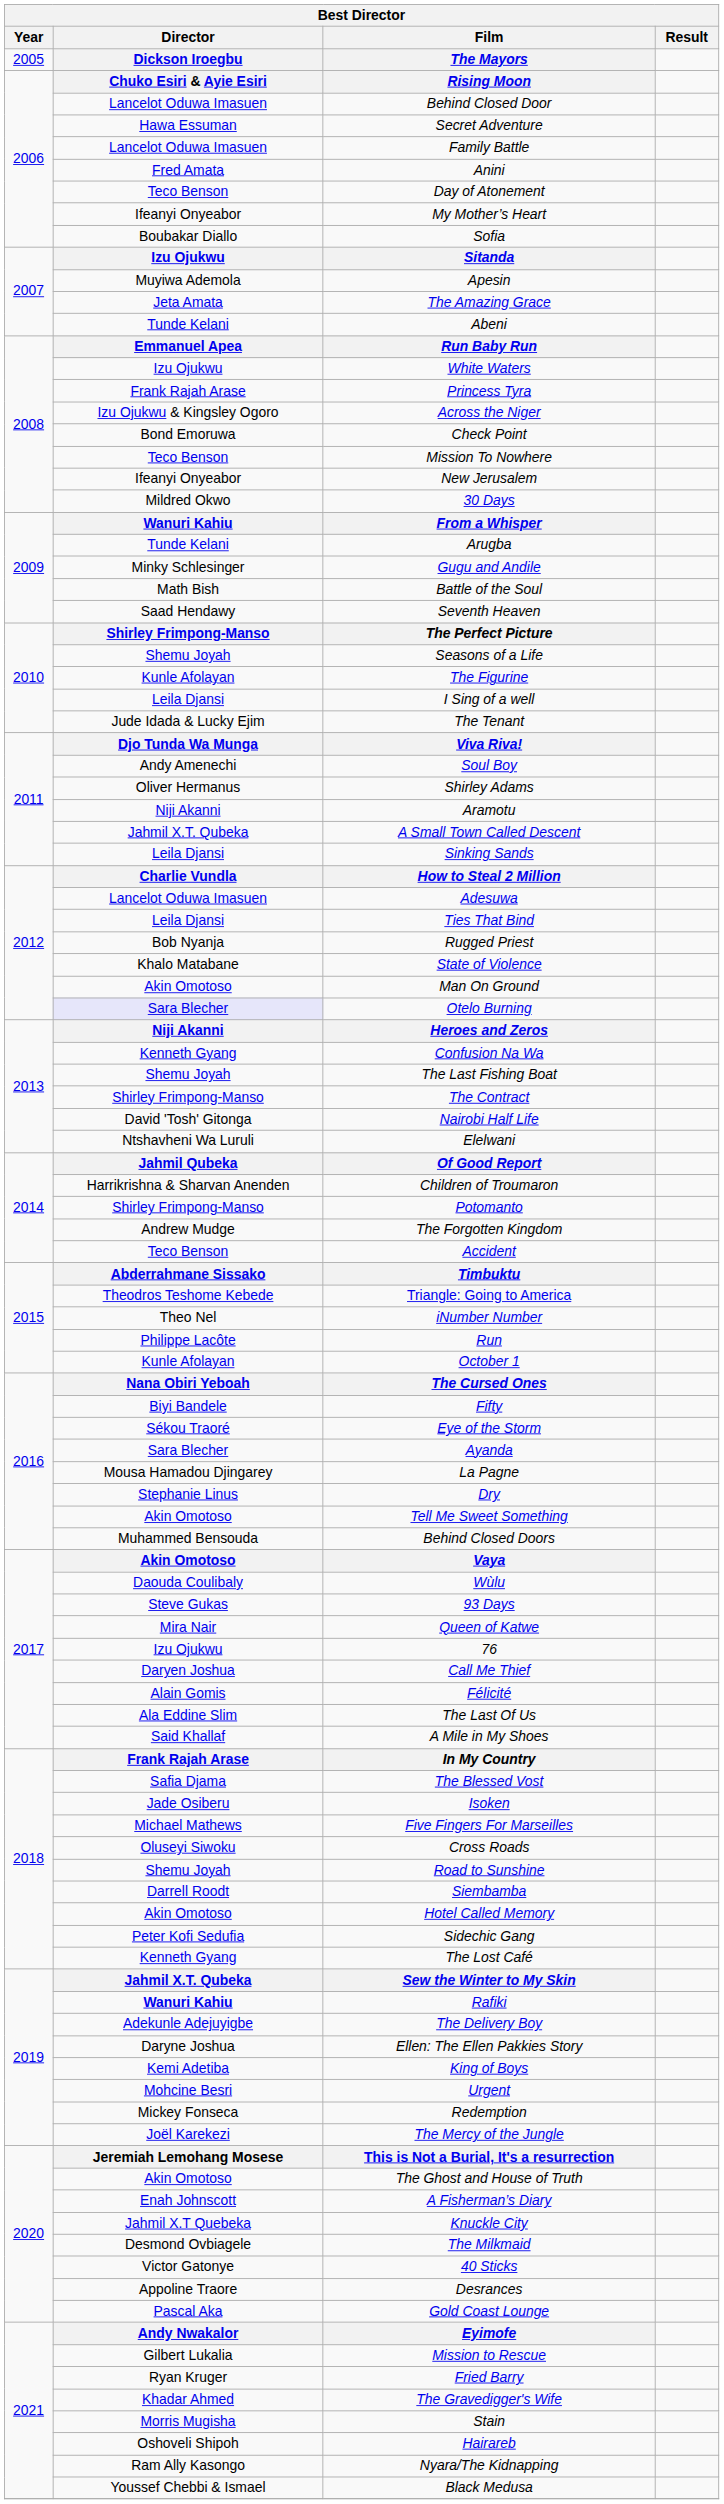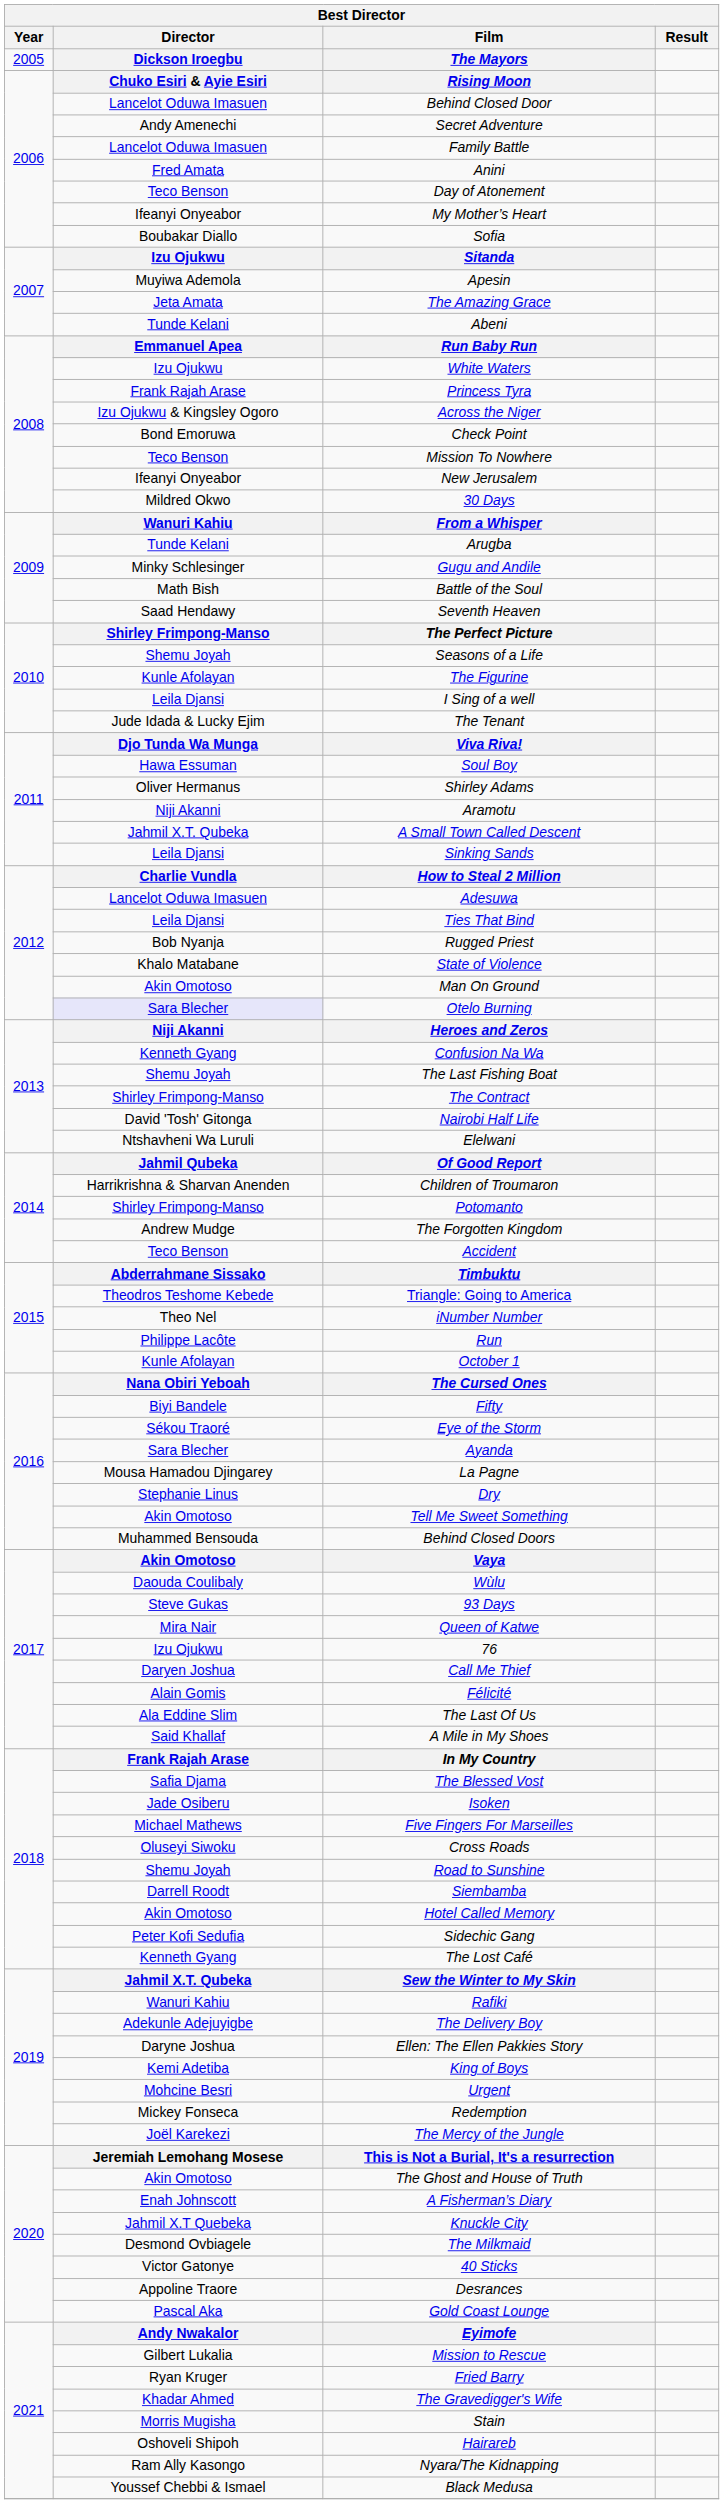Secret Adventure | Director: Hawa Essuman -> Andy Amenechi
Soul Boy | Director: Andy Amenechi -> Hawa Essuman
Rafiki | Director: bold -> normal
